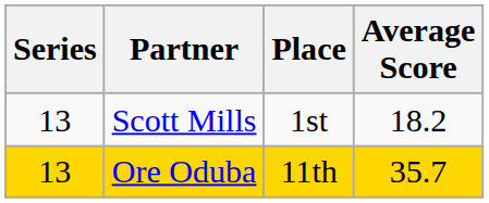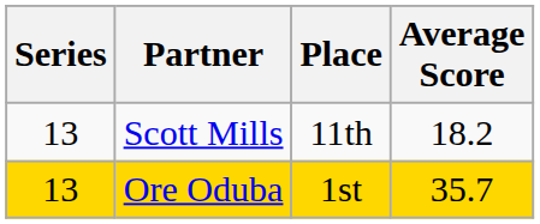Scott Mills | Place: 1st -> 11th
Ore Oduba | Place: 11th -> 1st
